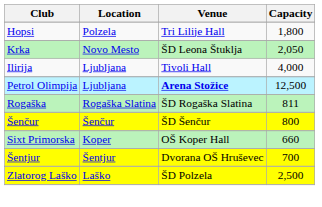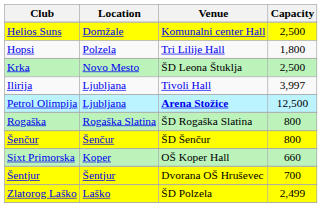+ row: Helios Suns | Domžale | Komunalni center Hall | 2,500
Krka | Capacity: 2,050 -> 2,500
Ilirija | Capacity: 4,000 -> 3,997
Rogaška | Capacity: 811 -> 800
Zlatorog Laško | Capacity: 2,500 -> 2,499
